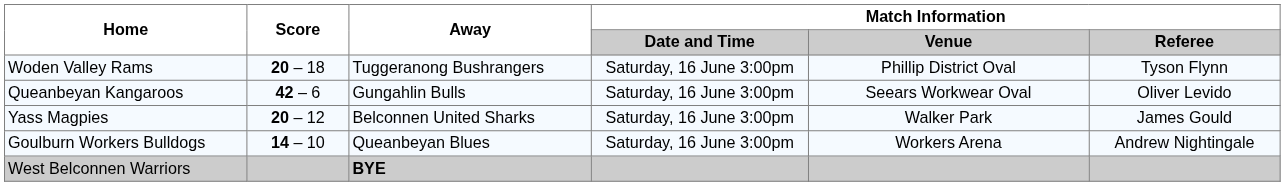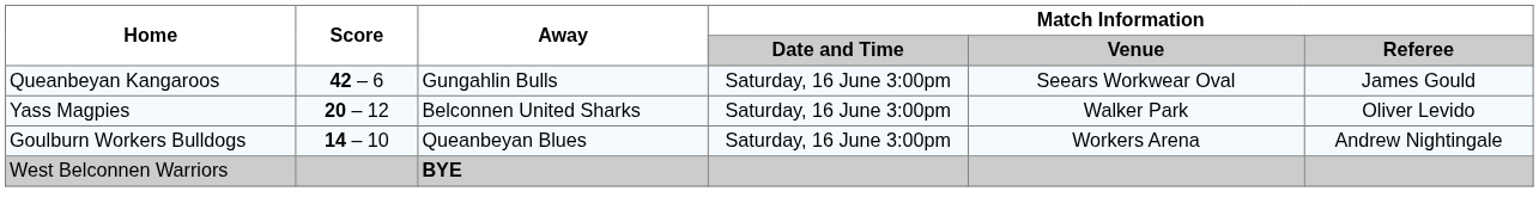- row: Woden Valley Rams | 20 – 18 | Tuggeranong Bushrangers | Saturday, 16 June 3:00pm | Phillip District Oval | Tyson Flynn
Queanbeyan Kangaroos | Match Information / Referee: Oliver Levido -> James Gould
Yass Magpies | Match Information / Referee: James Gould -> Oliver Levido
